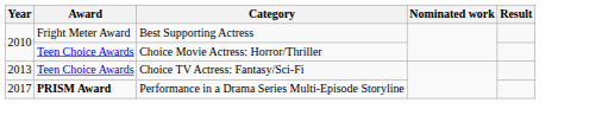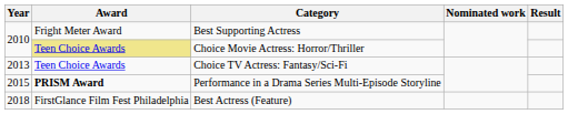Choice Movie Actress: Horror/Thriller | Award: no background -> khaki background
Performance in a Drama Series Multi-Episode Storyline | Year: 2017 -> 2015
+ row: 2018 | FirstGlance Film Fest Philadelphia | Best Actress (Feature)
